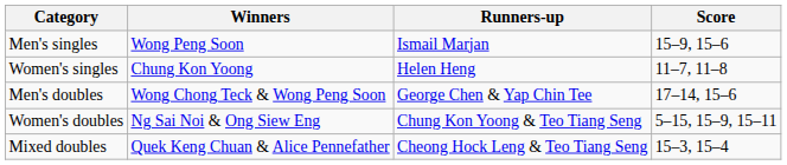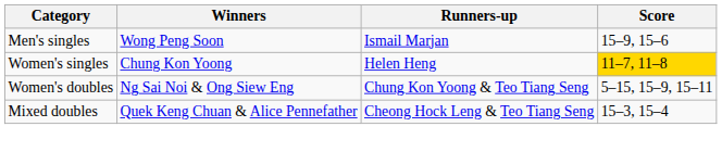Women's singles | Score: no background -> gold background
- row: Men's doubles | Wong Chong Teck & Wong Peng Soon | George Chen & Yap Chin Tee | 17–14, 15–6
